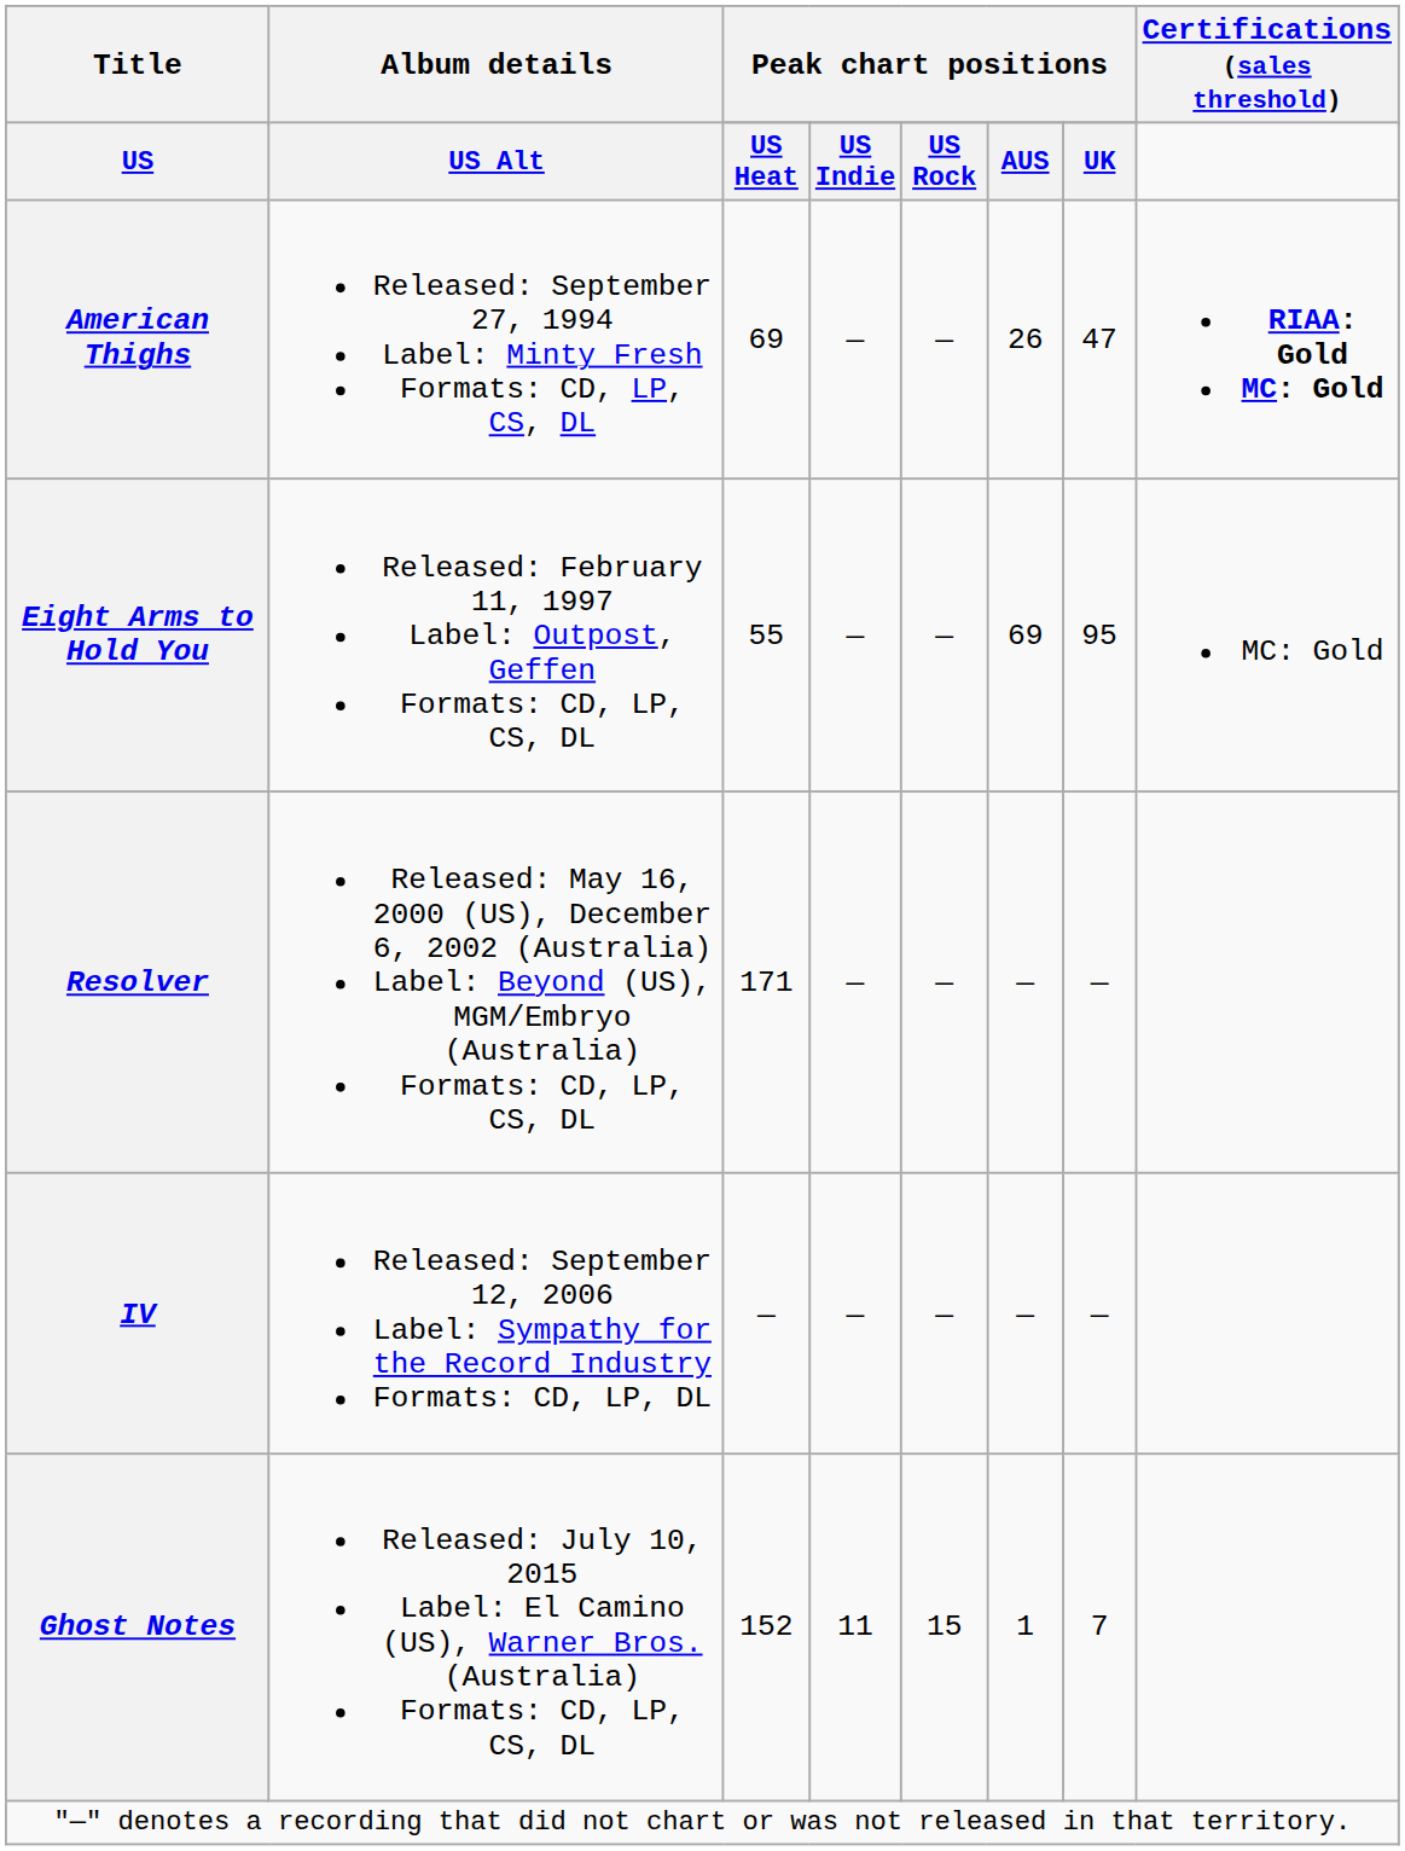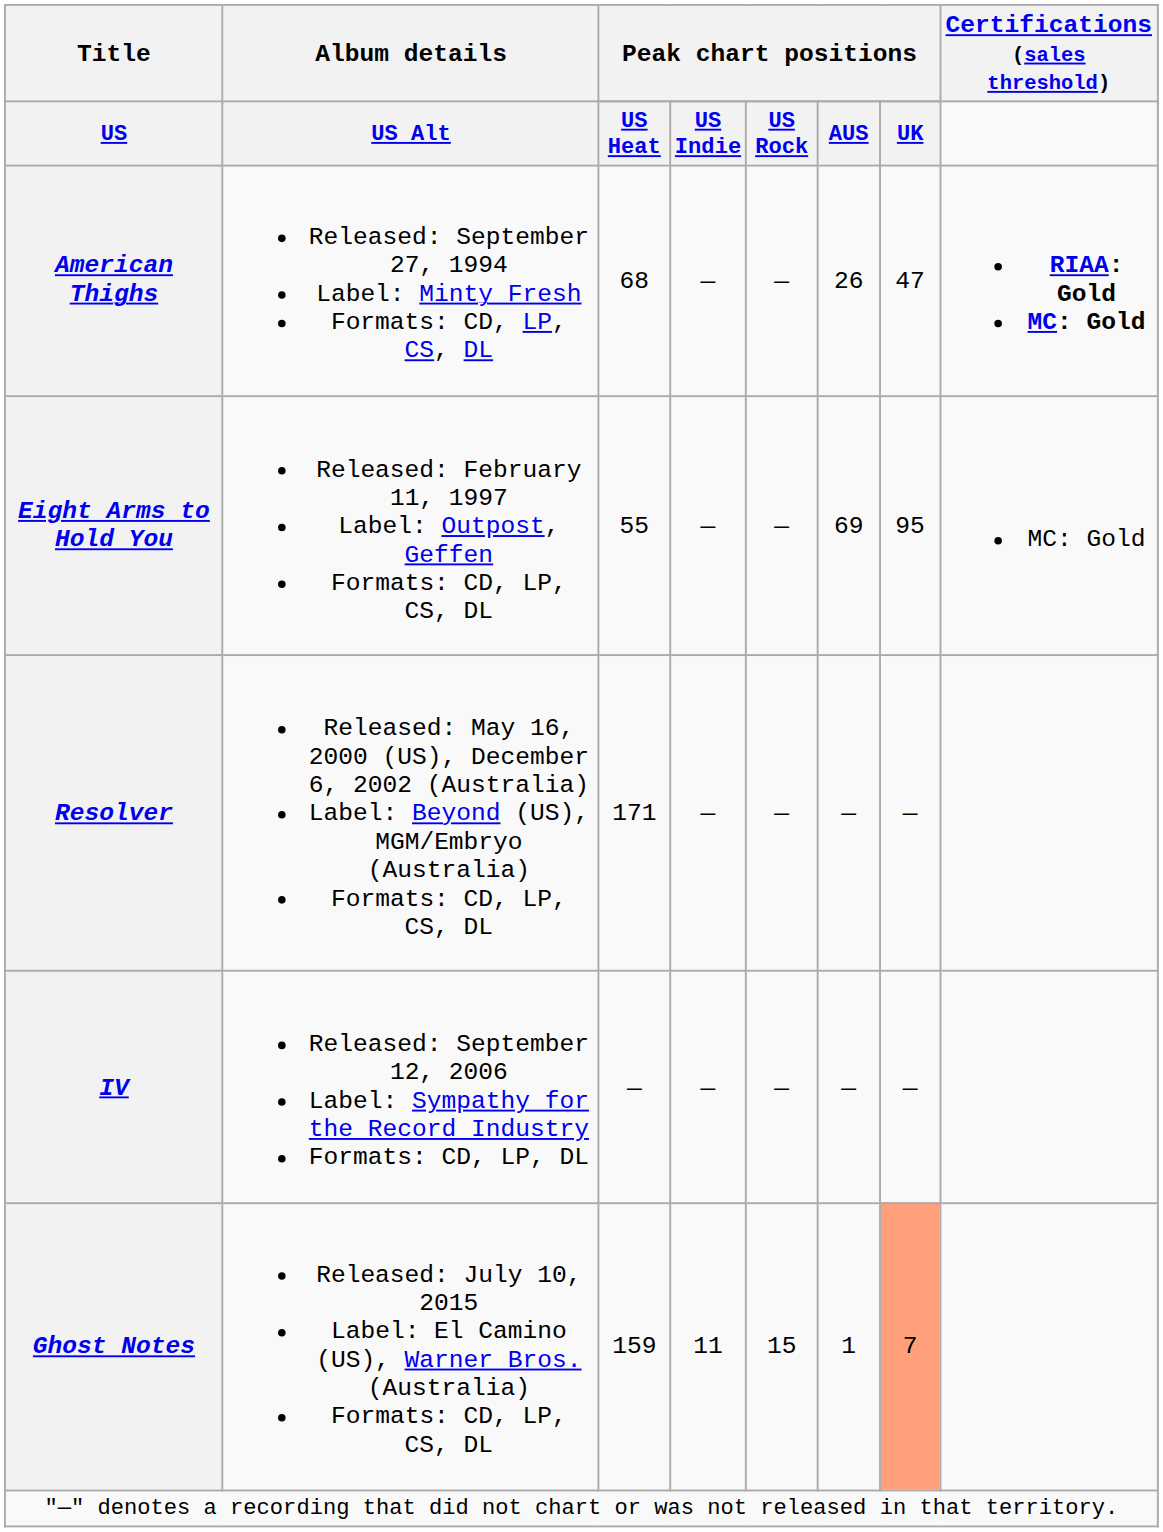American Thighs | column 3: 69 -> 68
Ghost Notes | column 3: 152 -> 159
Ghost Notes | column 7: no background -> lightsalmon background
